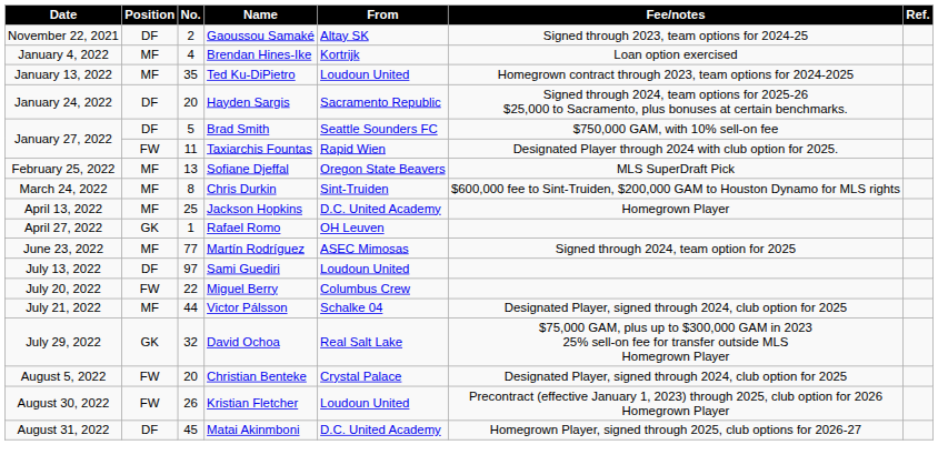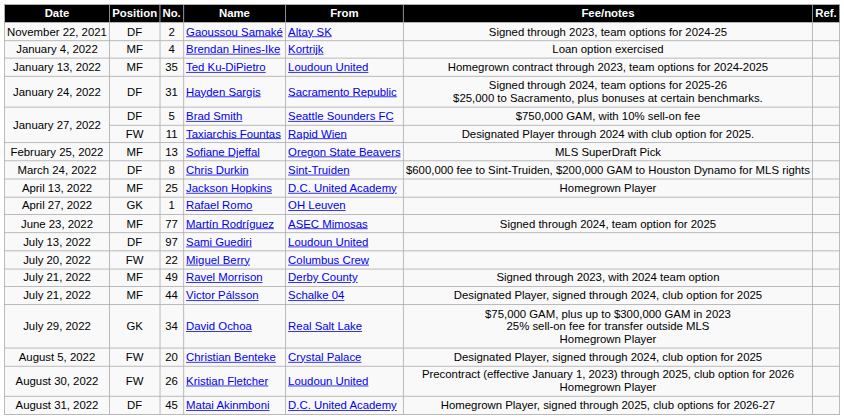Hayden Sargis | No.: 20 -> 31
Chris Durkin | Position: MF -> DF
+ row: July 21, 2022 | MF | 49 | Ravel Morrison | Derby County | Signed through 2023, with 2024 team option
David Ochoa | No.: 32 -> 34
